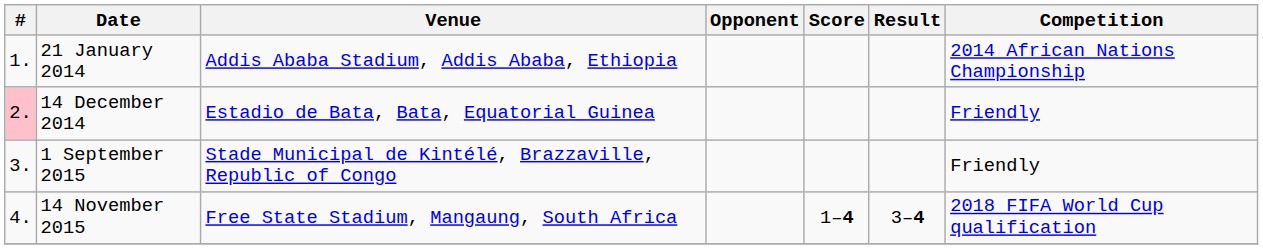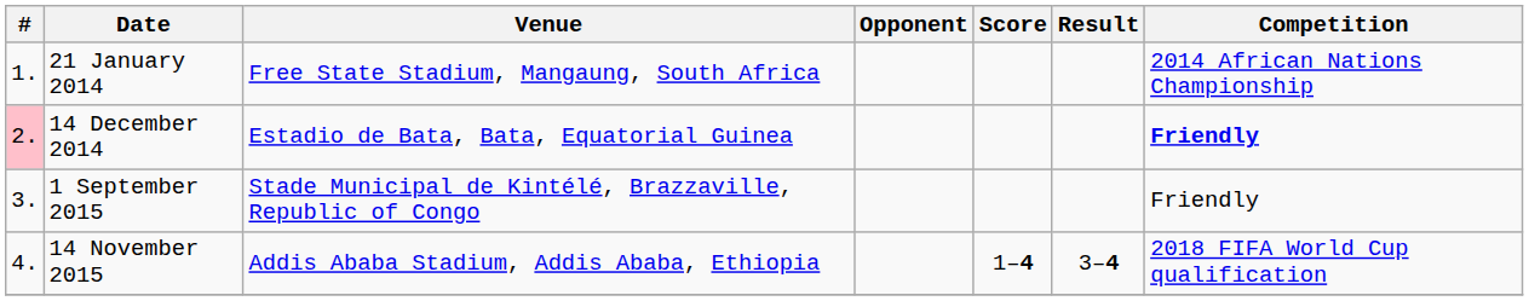21 January 2014 | Venue: Addis Ababa Stadium, Addis Ababa, Ethiopia -> Free State Stadium, Mangaung, South Africa
14 December 2014 | Competition: normal -> bold
14 November 2015 | Venue: Free State Stadium, Mangaung, South Africa -> Addis Ababa Stadium, Addis Ababa, Ethiopia
